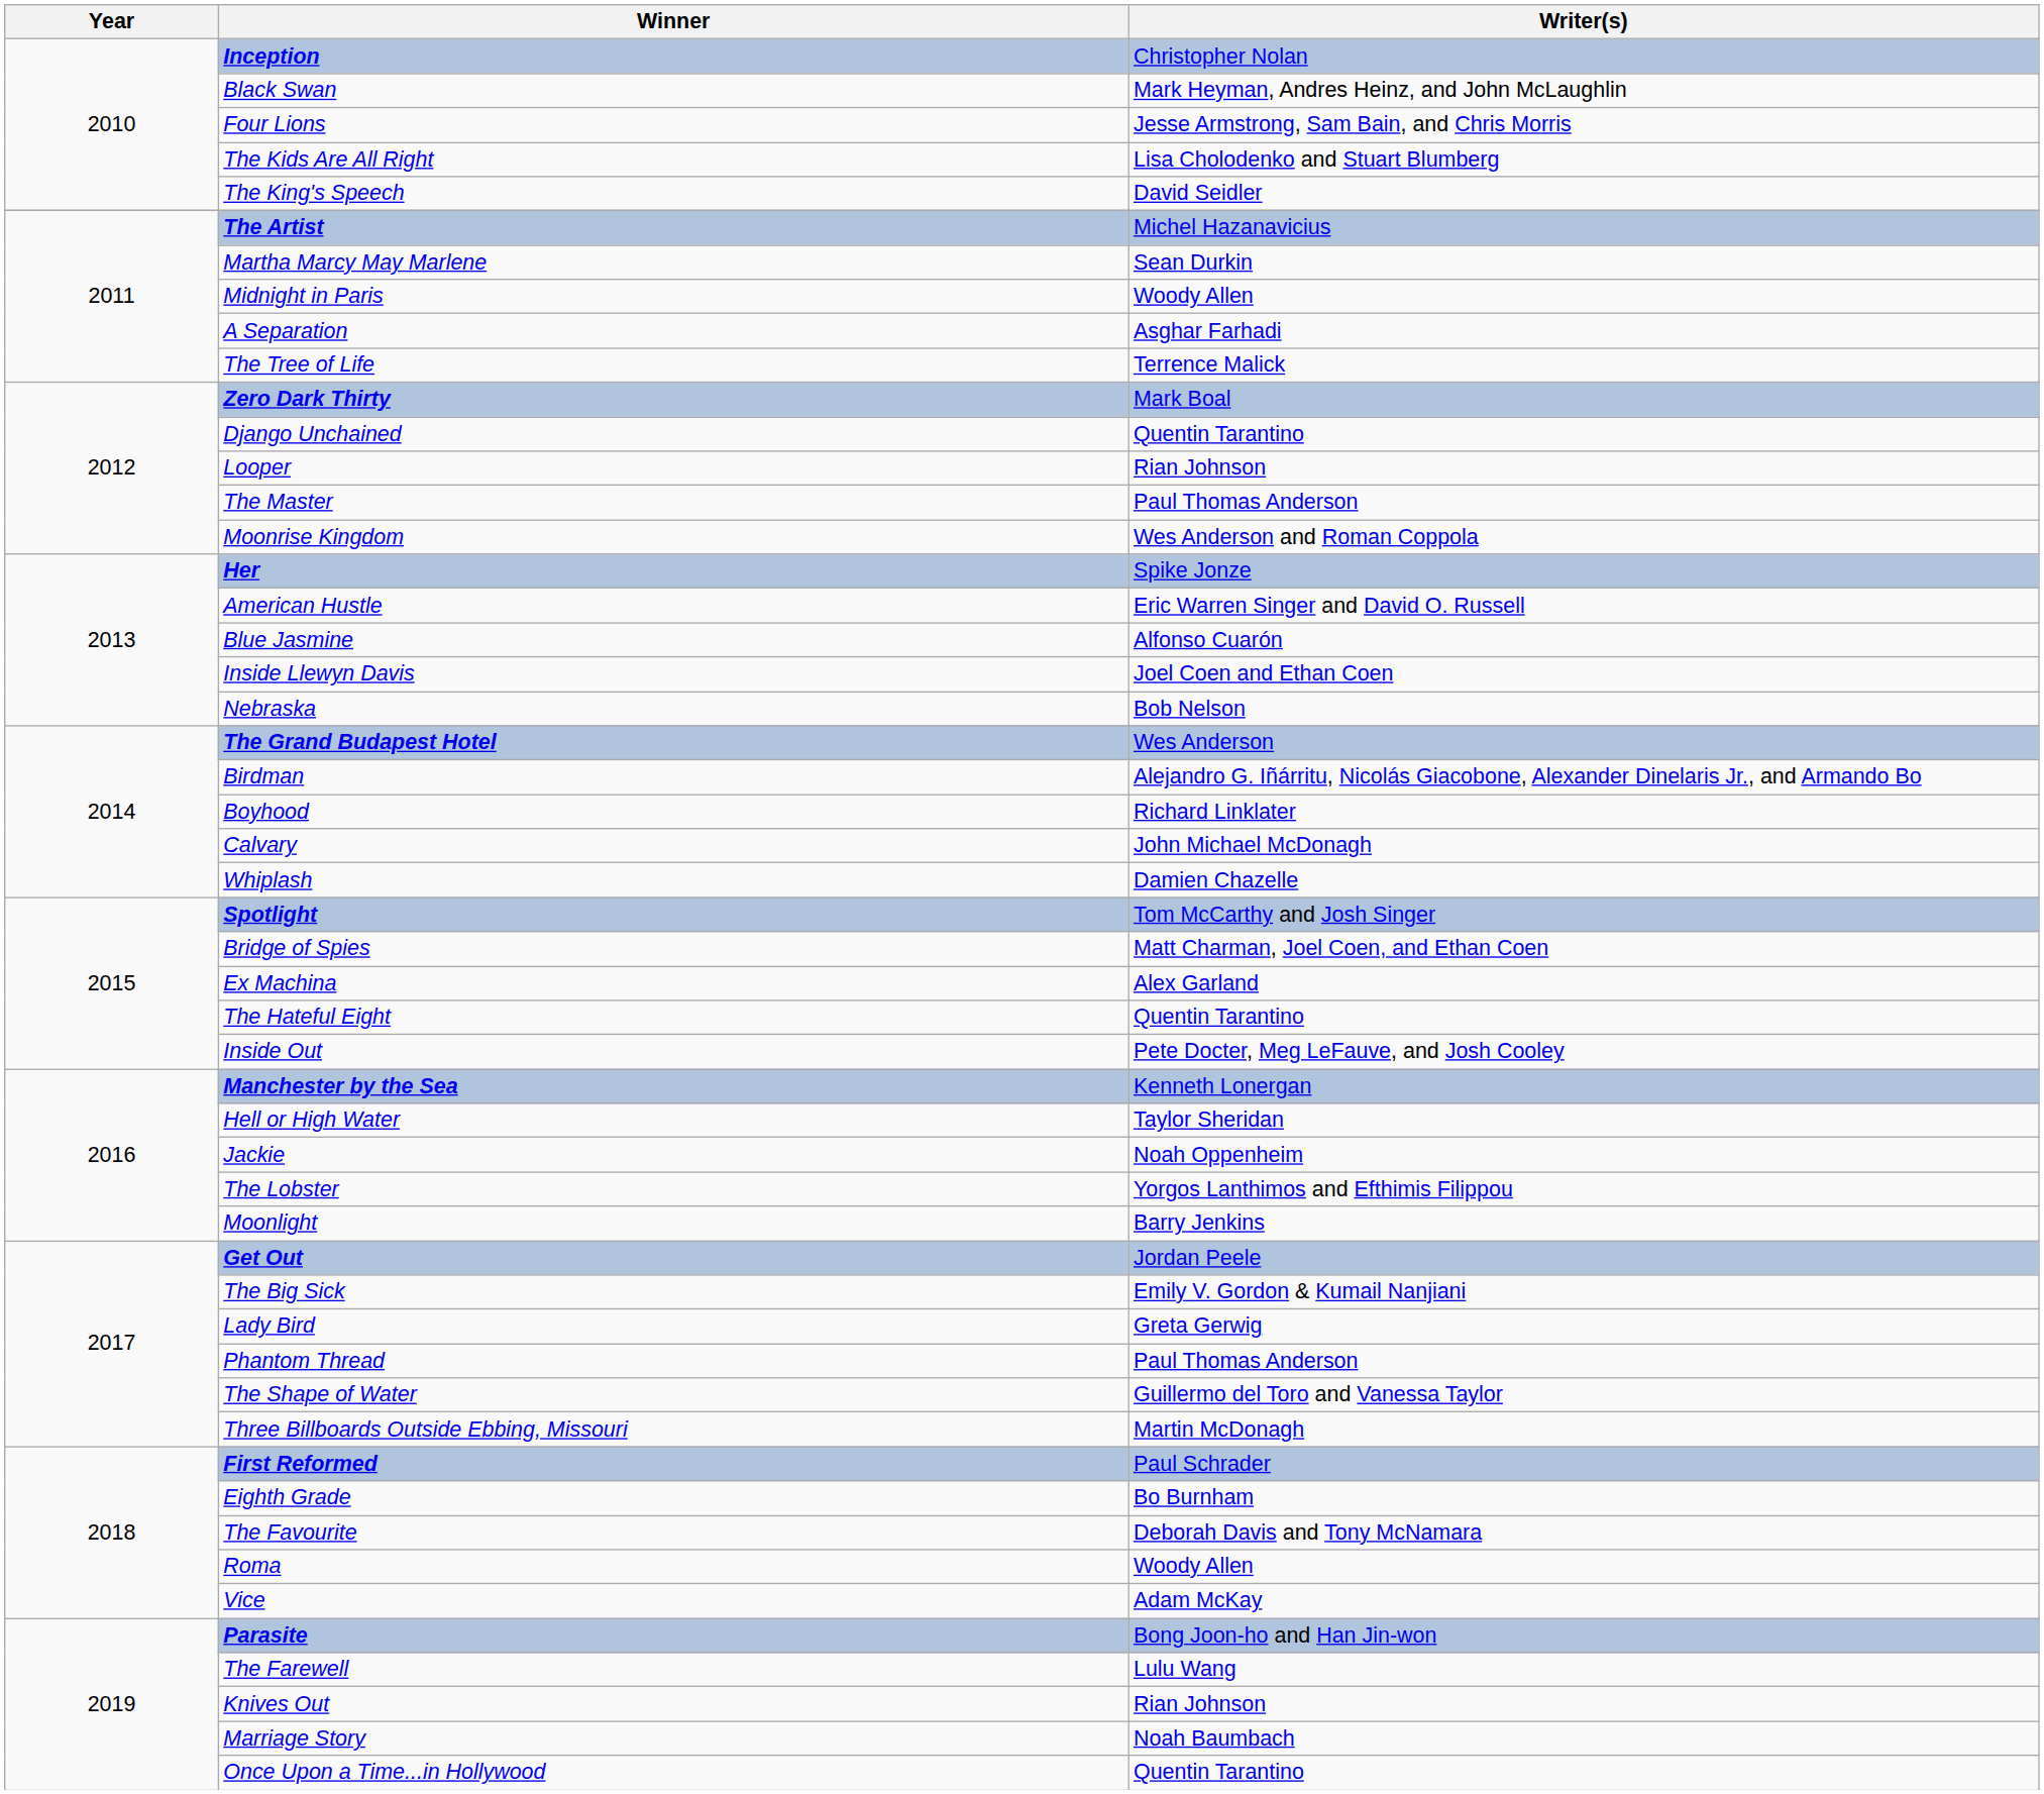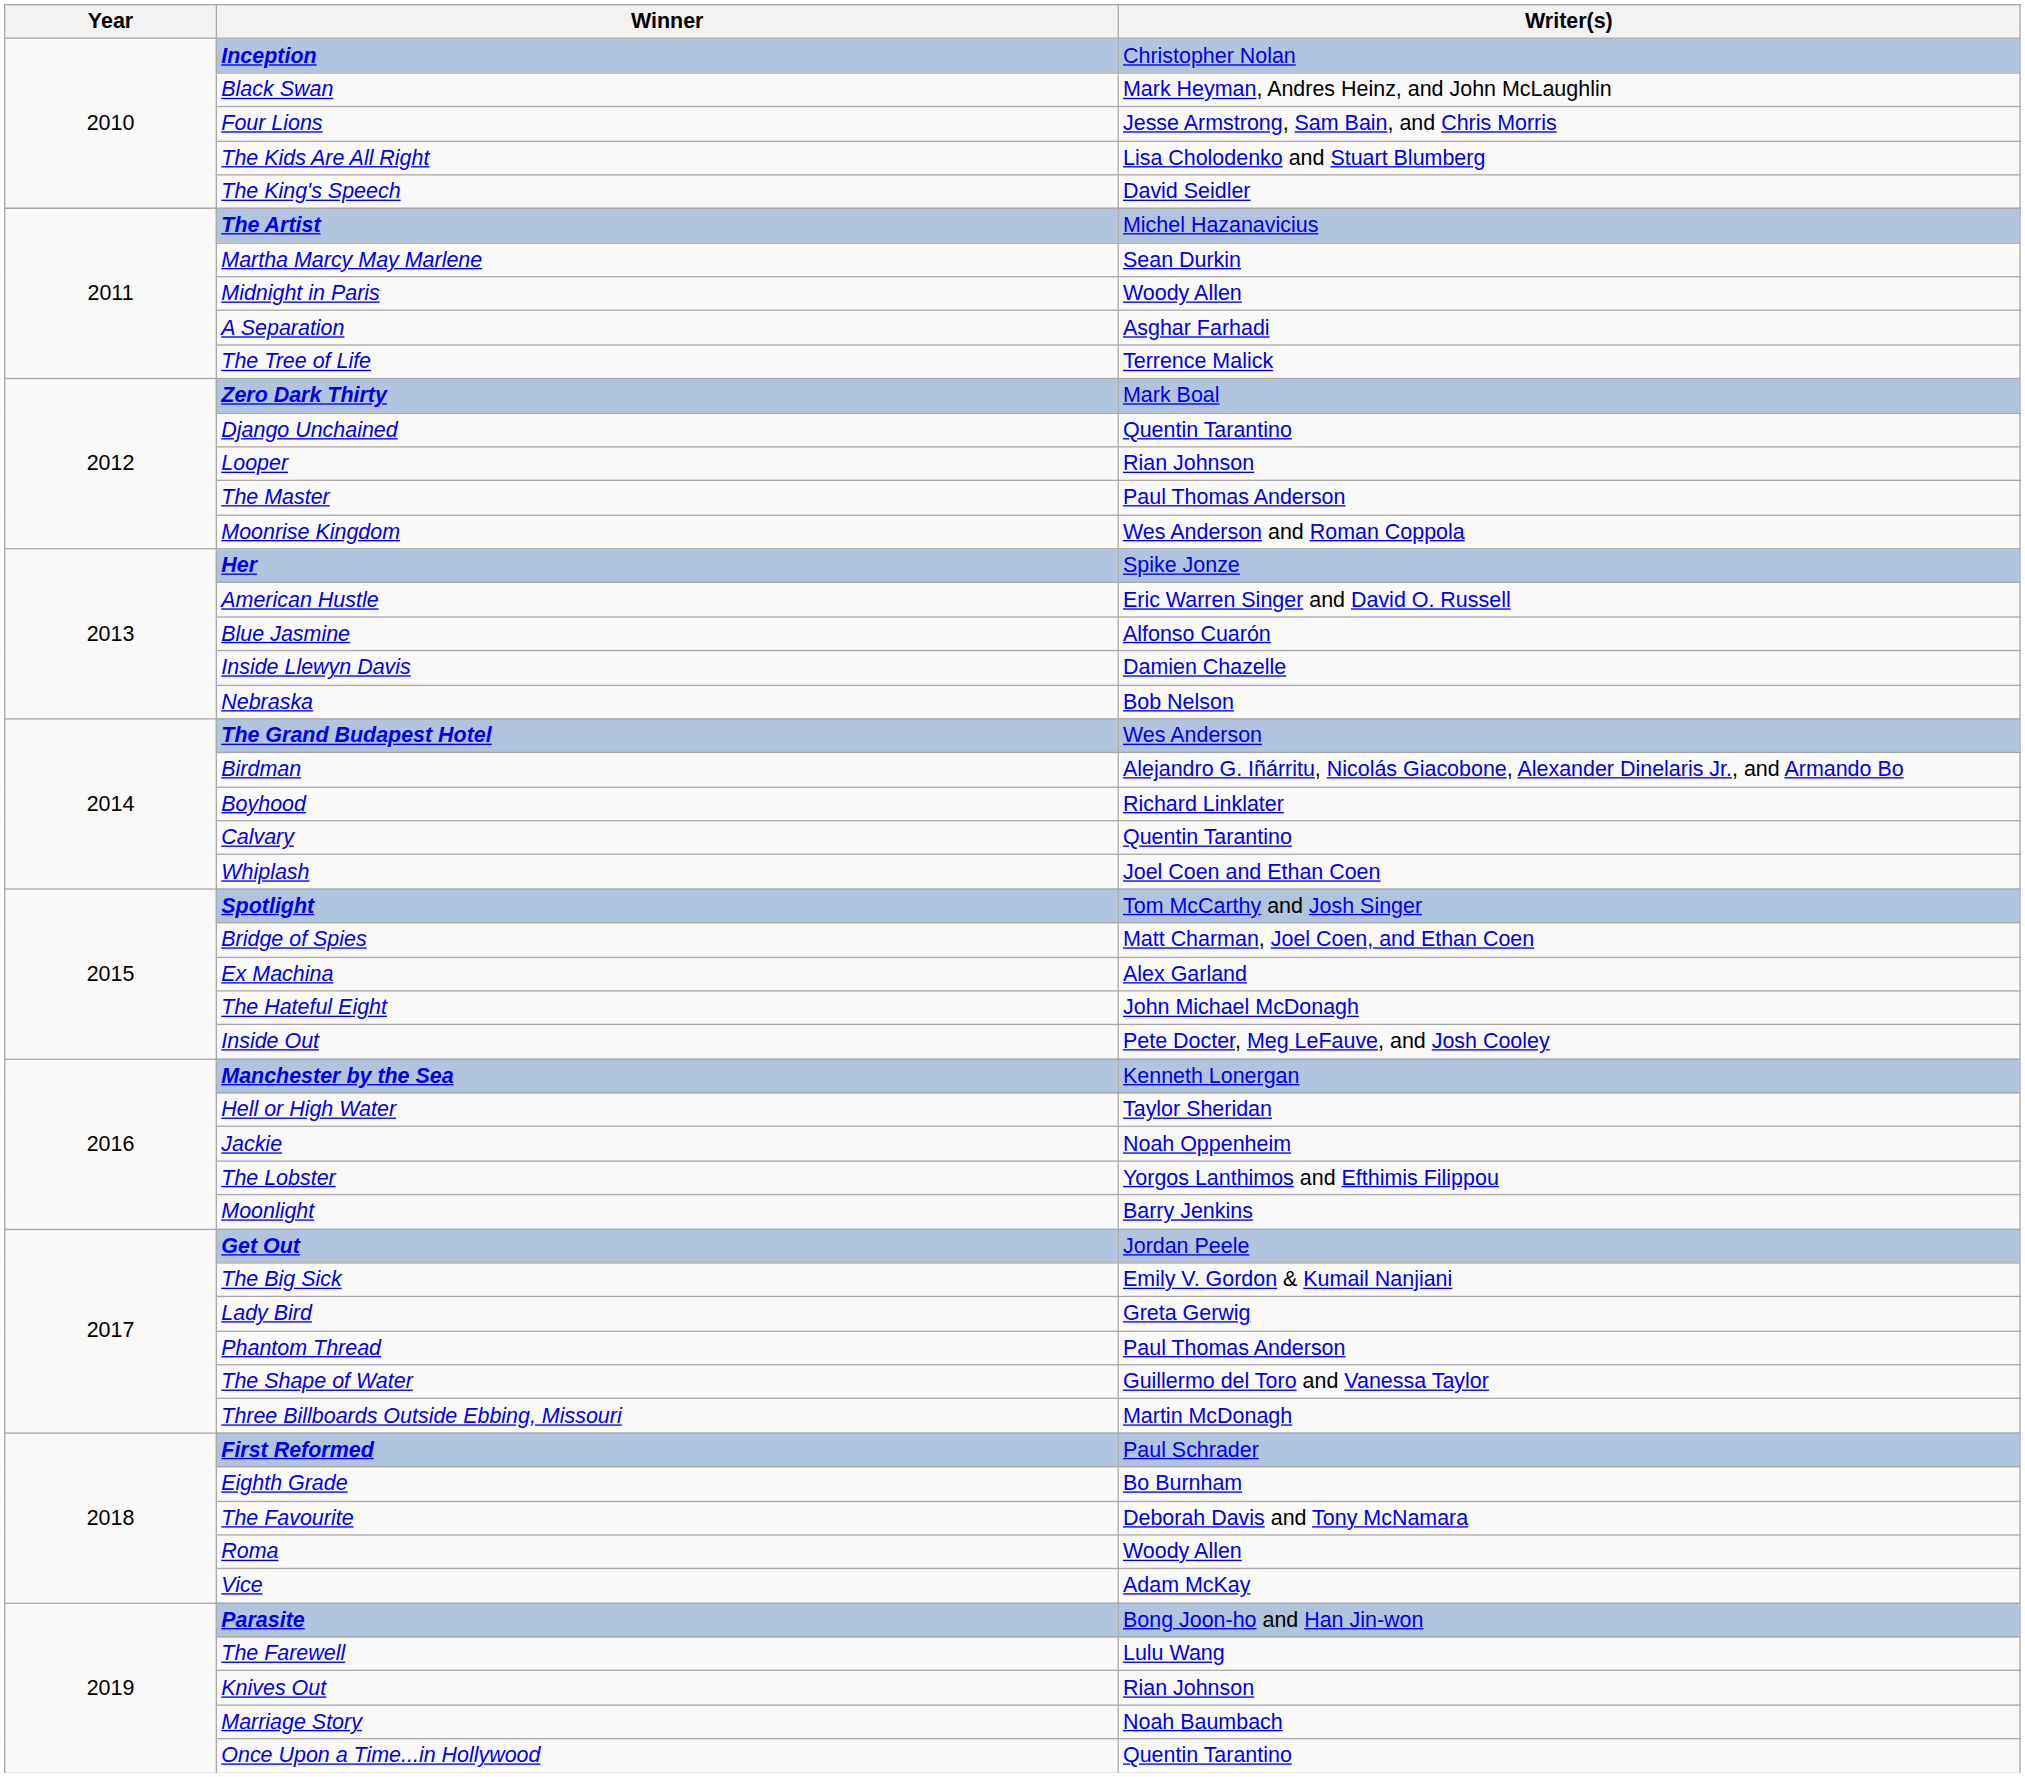Inside Llewyn Davis | Writer(s): Joel Coen and Ethan Coen -> Damien Chazelle
Calvary | Writer(s): John Michael McDonagh -> Quentin Tarantino
Whiplash | Writer(s): Damien Chazelle -> Joel Coen and Ethan Coen
The Hateful Eight | Writer(s): Quentin Tarantino -> John Michael McDonagh
